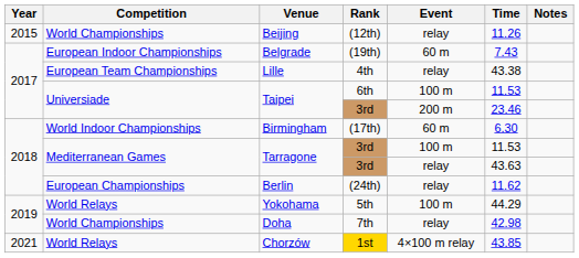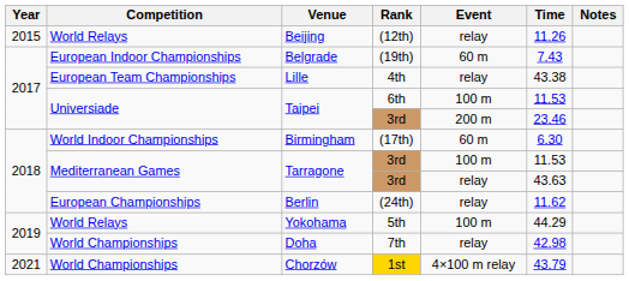Beijing | Competition: World Championships -> World Relays
Chorzów | Competition: World Relays -> World Championships
Chorzów | Time: 43.85 -> 43.79
